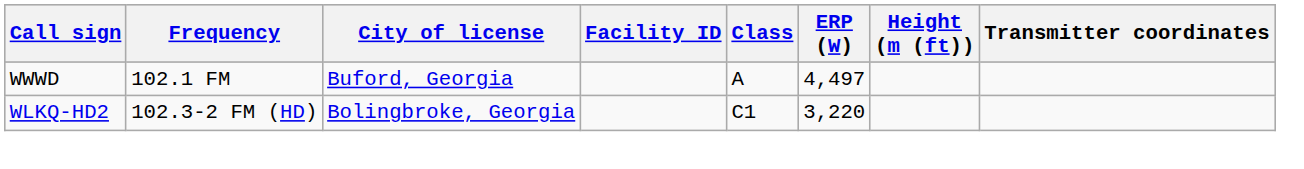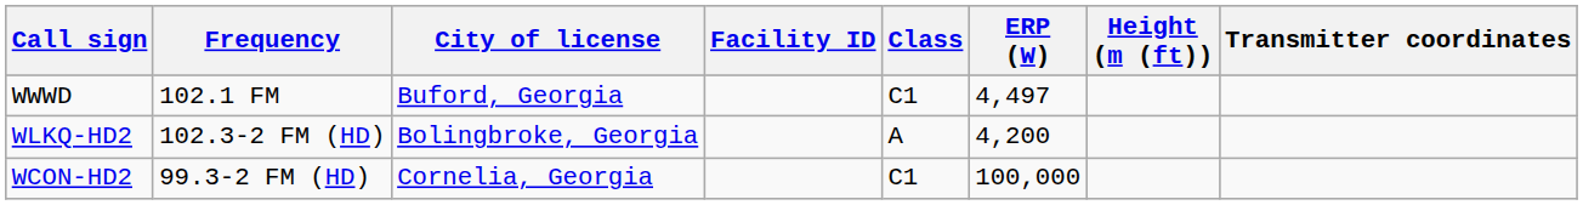WWWD | Class: A -> C1
WLKQ-HD2 | Class: C1 -> A
WLKQ-HD2 | ERP (W): 3,220 -> 4,200
+ row: WCON-HD2 | 99.3-2 FM (HD) | Cornelia, Georgia | C1 | 100,000
